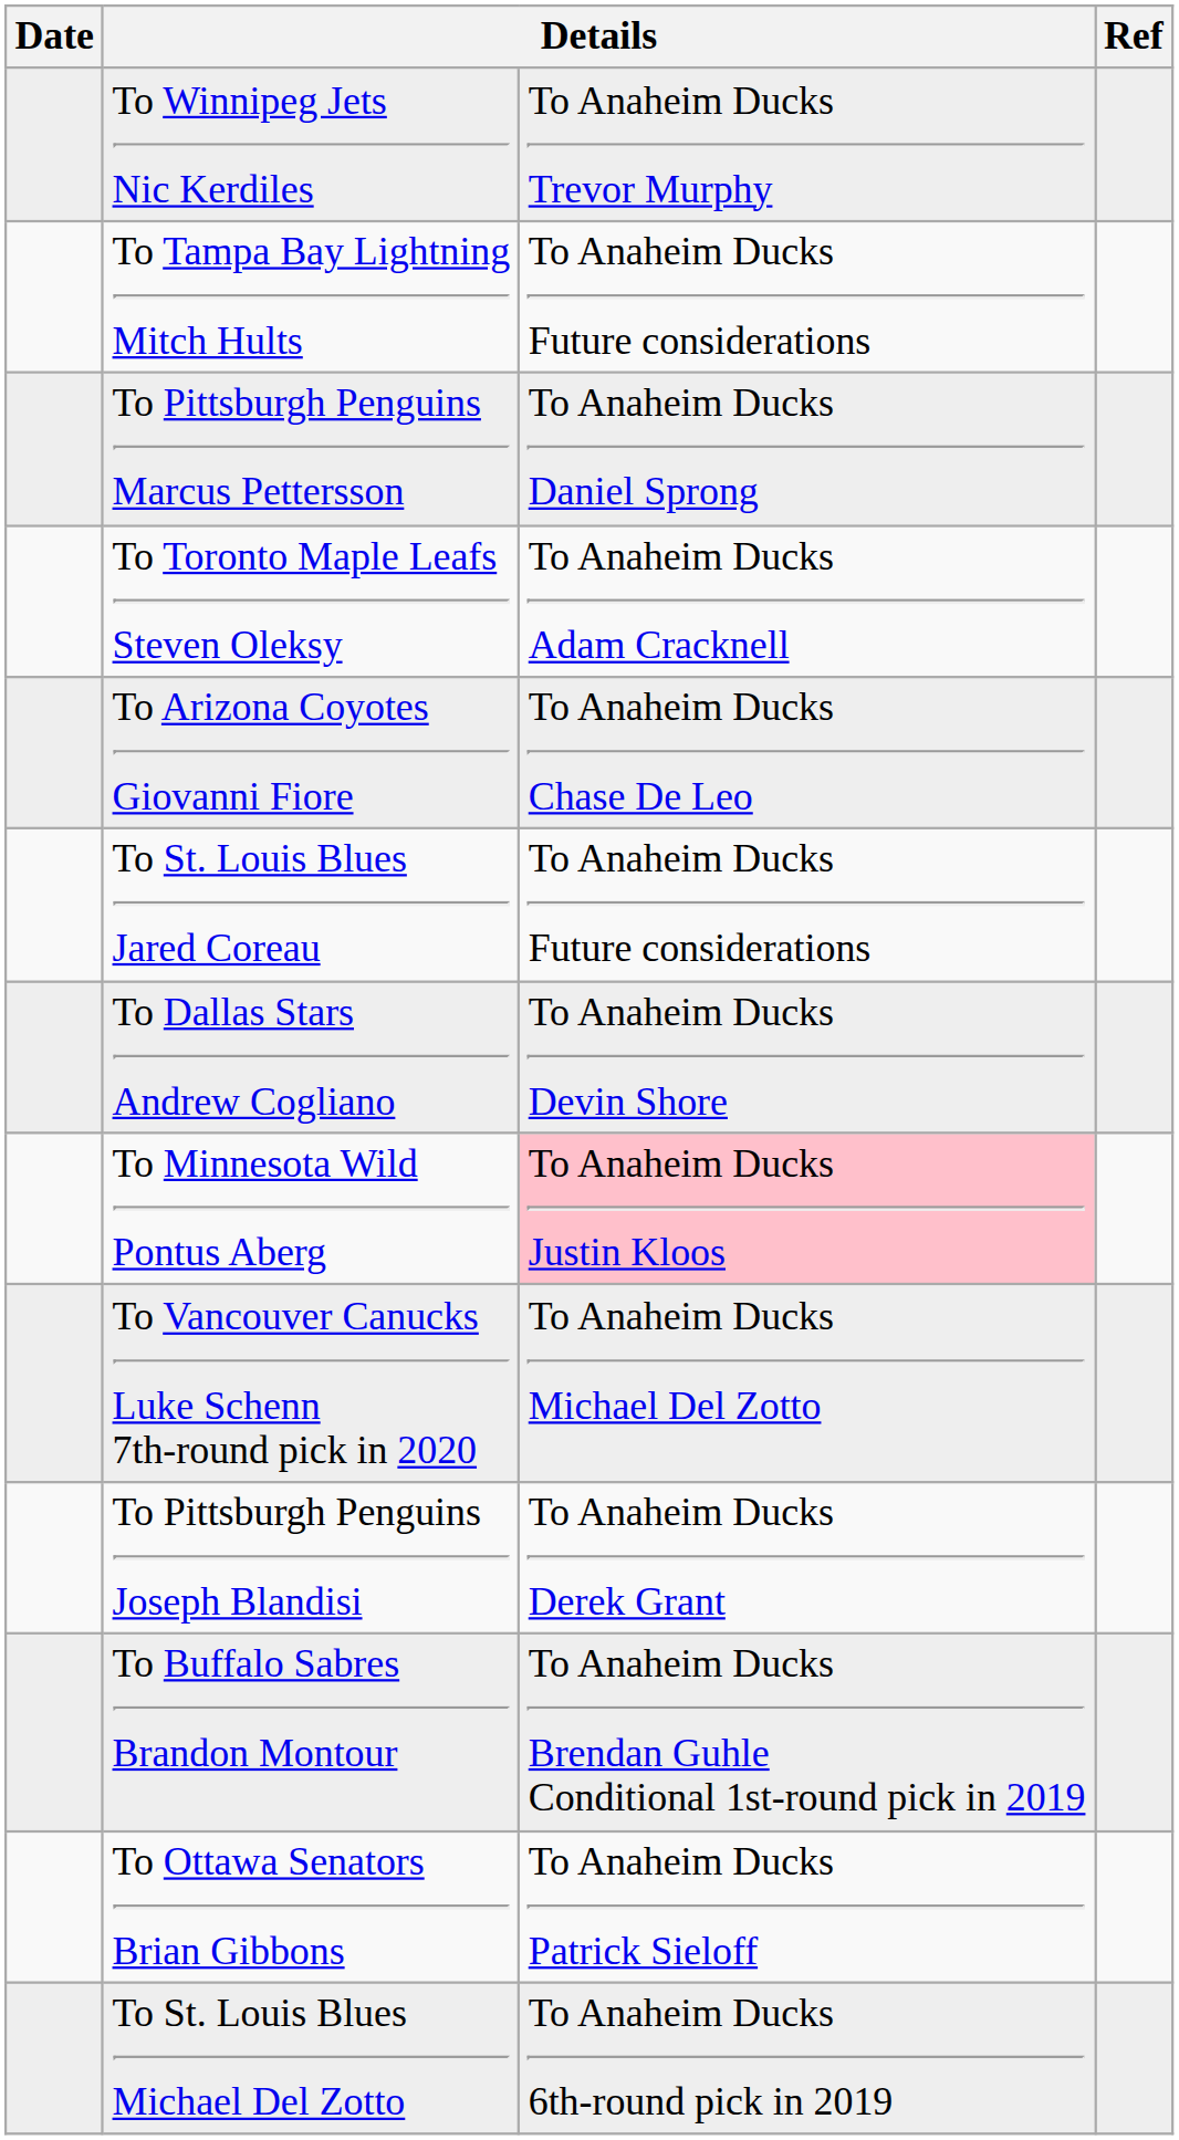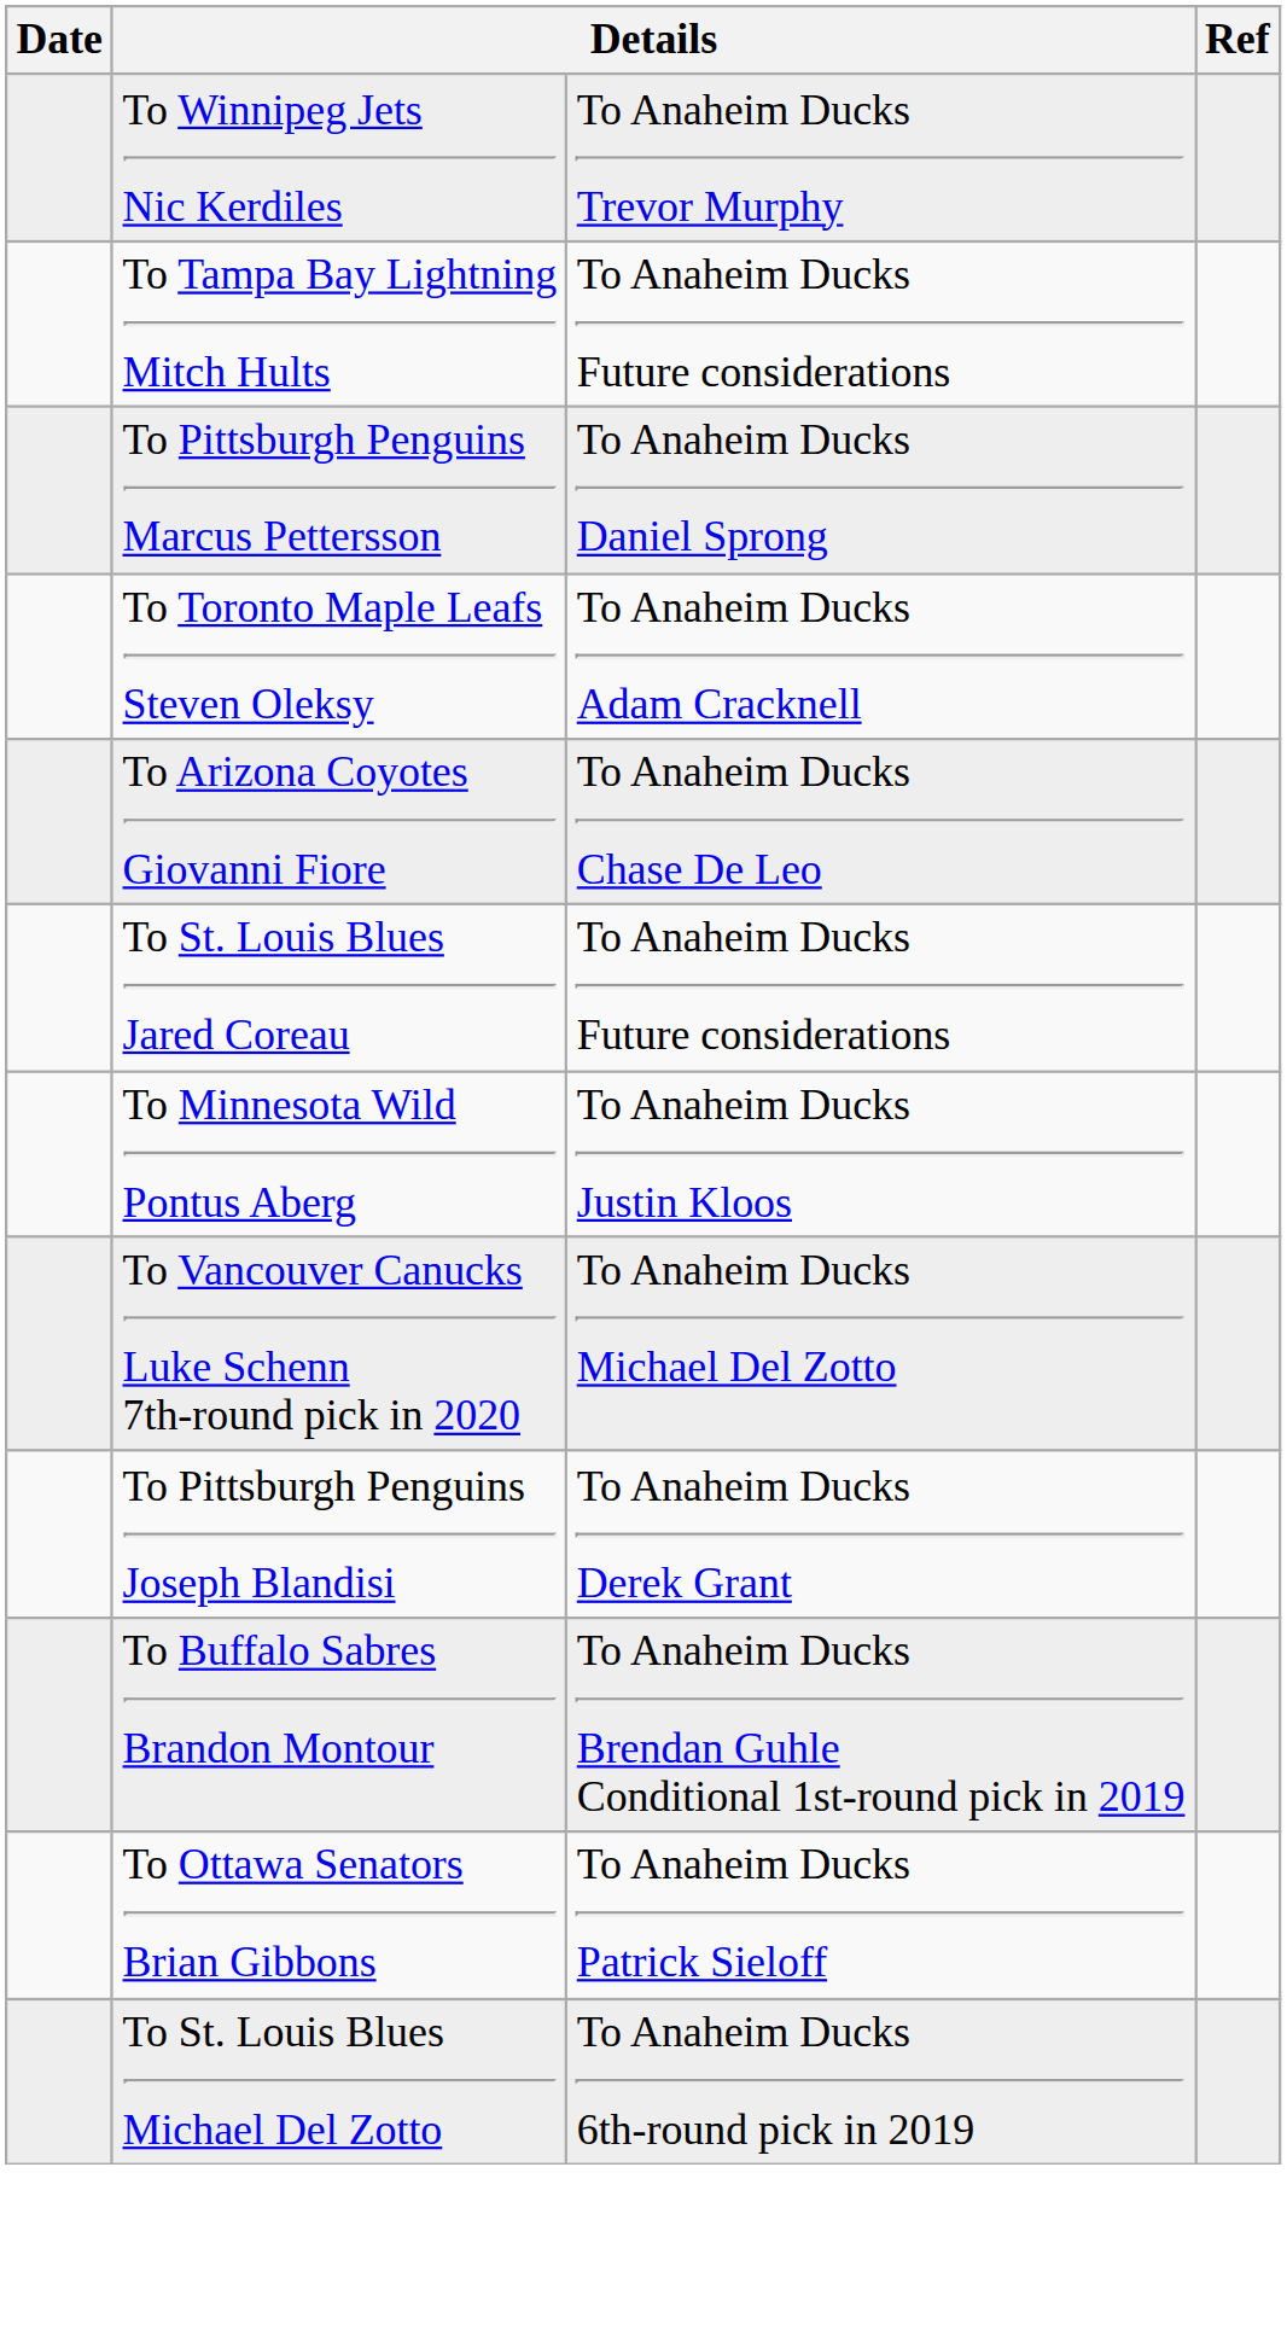- row: To Dallas Stars Andrew Cogliano | To Anaheim Ducks Devin Shore
To Minnesota Wild Pontus Aberg | column 3: pink background -> no background
